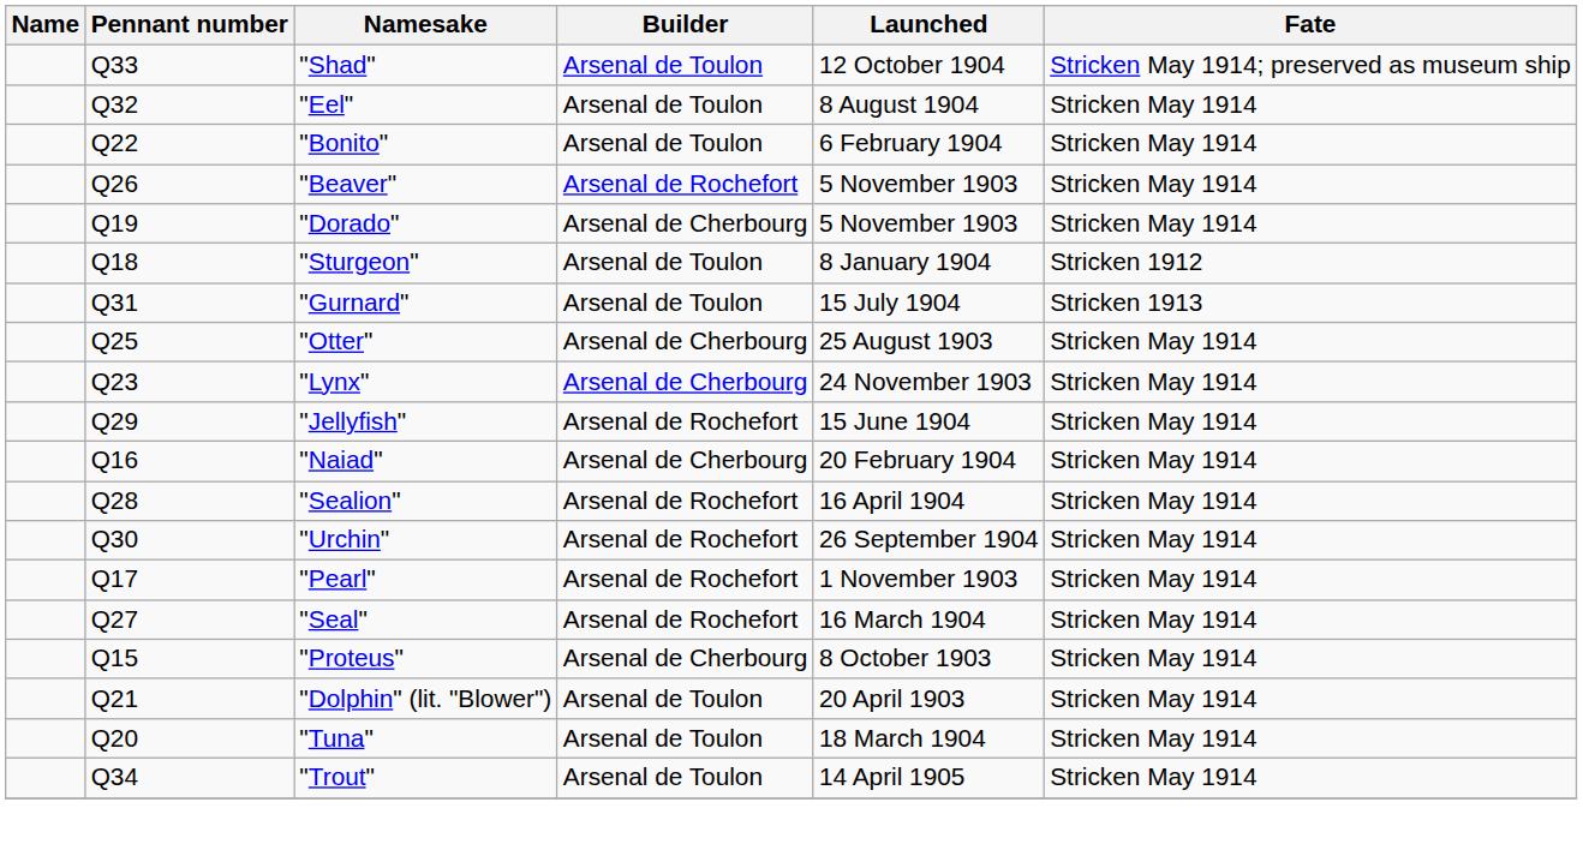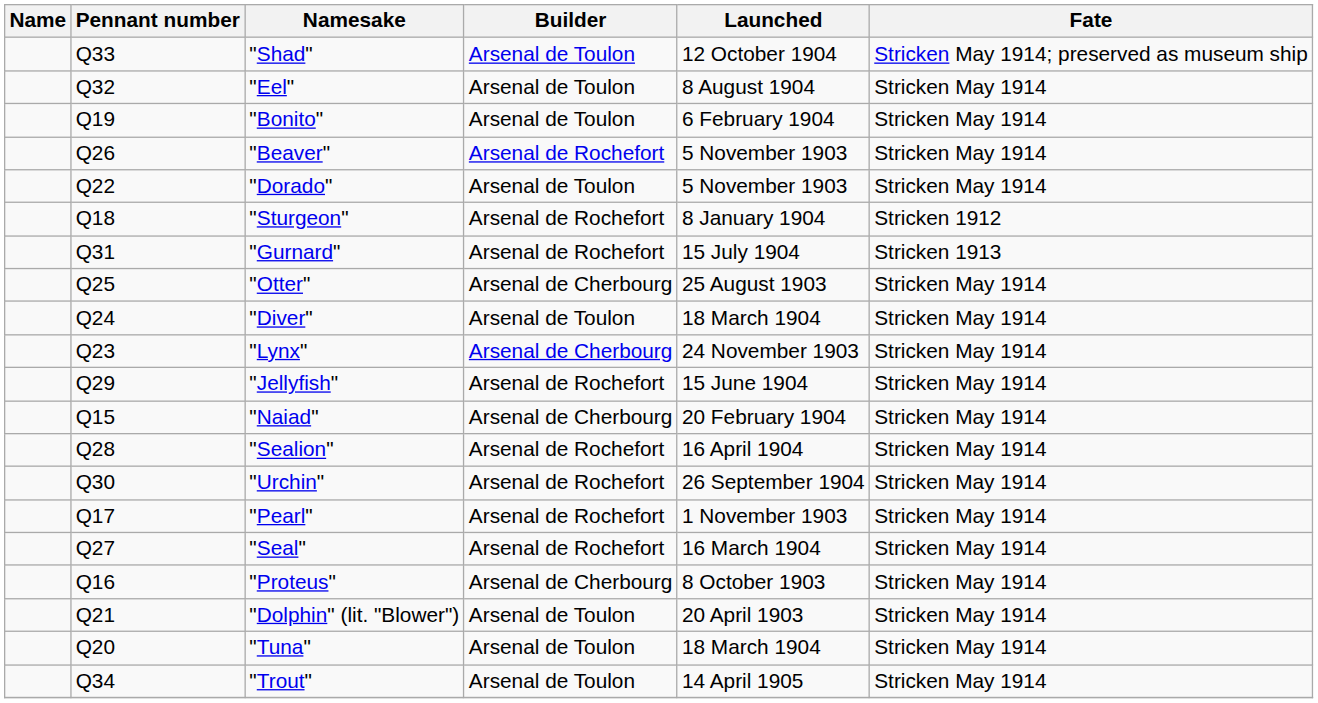"Bonito" | Pennant number: Q22 -> Q19
"Dorado" | Pennant number: Q19 -> Q22
"Dorado" | Builder: Arsenal de Cherbourg -> Arsenal de Toulon
"Sturgeon" | Builder: Arsenal de Toulon -> Arsenal de Rochefort
"Gurnard" | Builder: Arsenal de Toulon -> Arsenal de Rochefort
+ row: Q24 | "Diver" | Arsenal de Toulon | 18 March 1904 | Stricken May 1914
"Naiad" | Pennant number: Q16 -> Q15
"Proteus" | Pennant number: Q15 -> Q16
